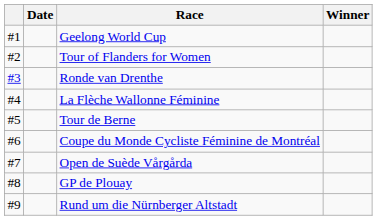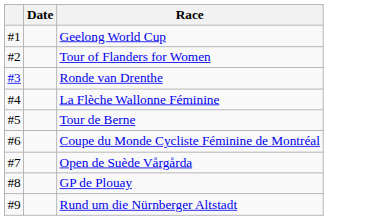- column: Winner
